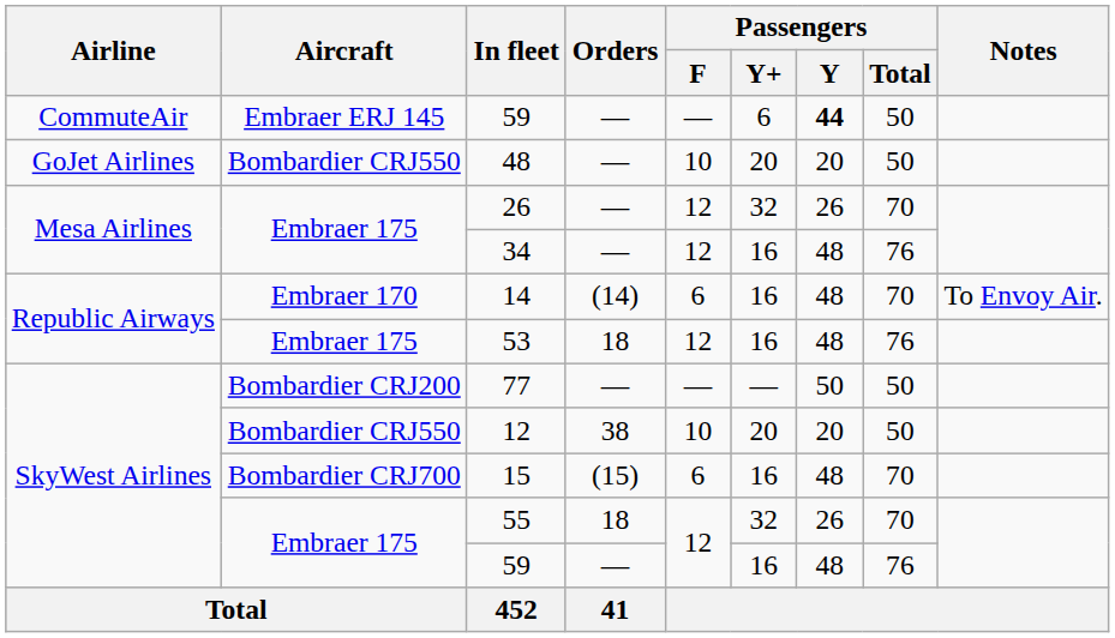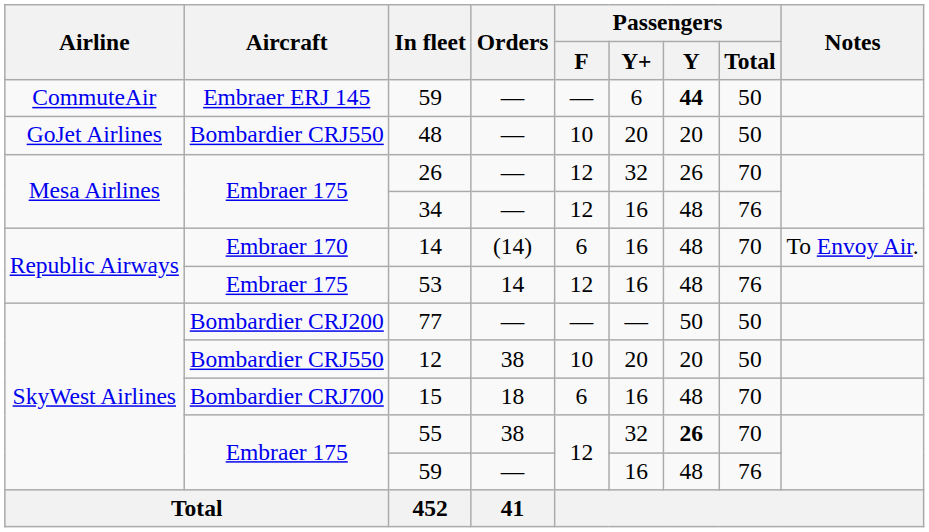53 | Orders: 18 -> 14
15 | Orders: (15) -> 18
55 | Orders: 18 -> 38
55 | Passengers / Y: normal -> bold
